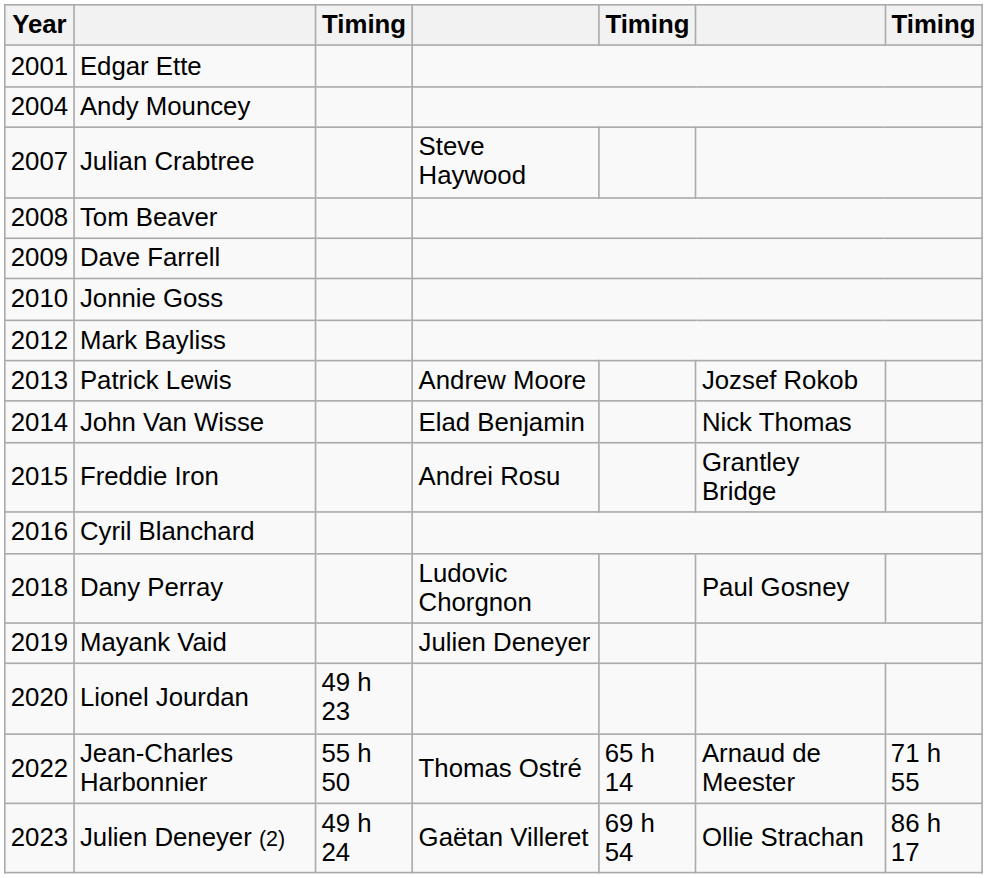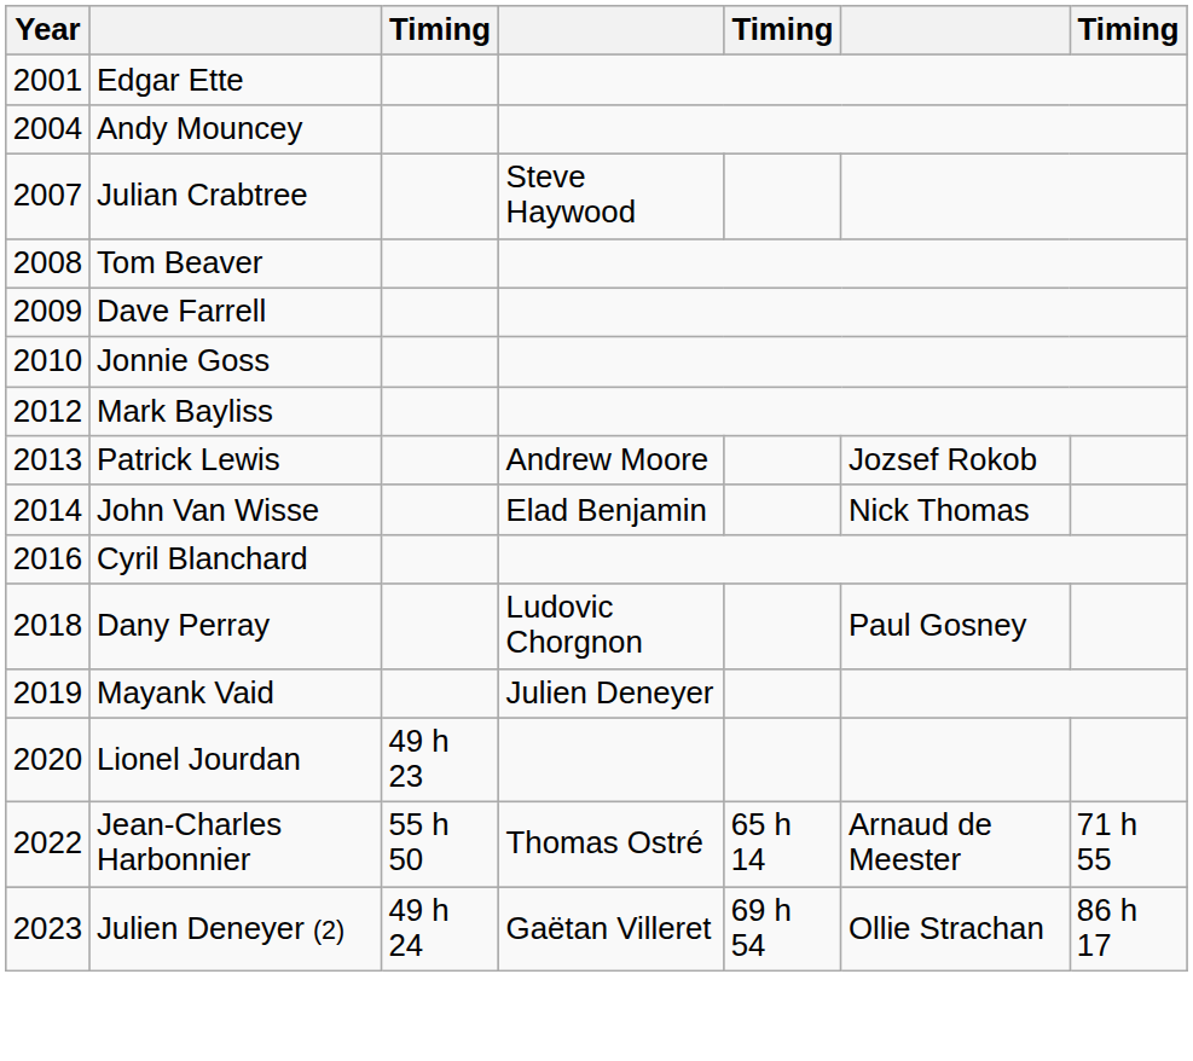- row: 2015 | Freddie Iron | Andrei Rosu | Grantley Bridge
